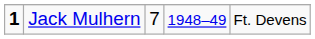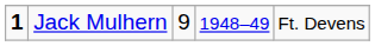Jack Mulhern | column 3: 7 -> 9
